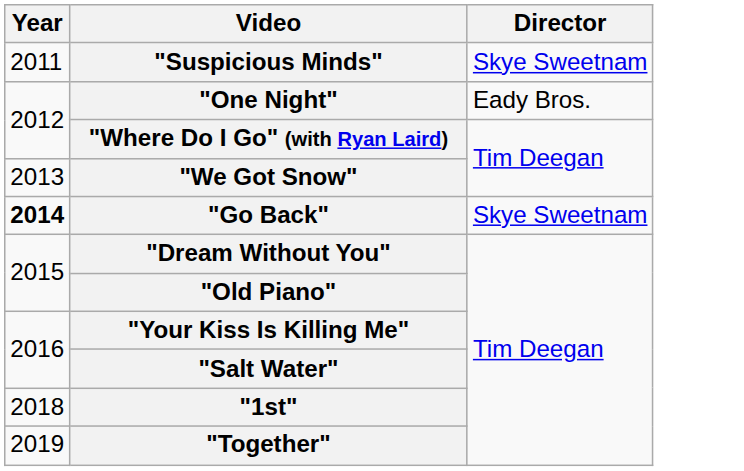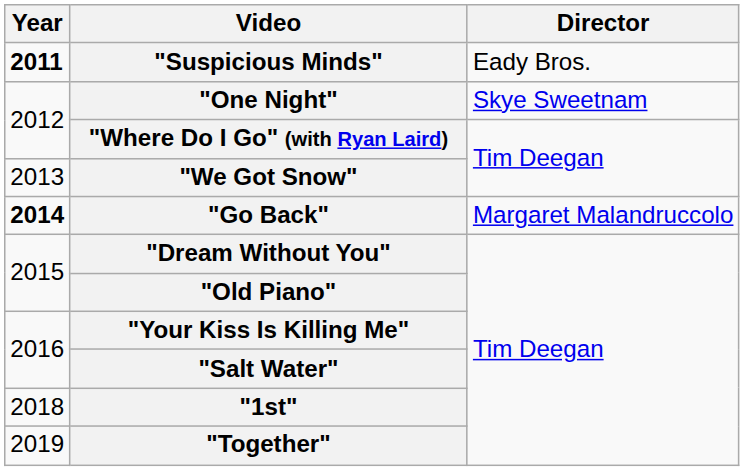"Suspicious Minds" | Year: normal -> bold
"Suspicious Minds" | Director: Skye Sweetnam -> Eady Bros.
"One Night" | Director: Eady Bros. -> Skye Sweetnam
"Go Back" | Director: Skye Sweetnam -> Margaret Malandruccolo
